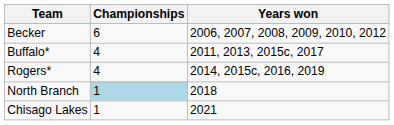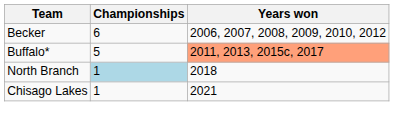Buffalo* | Championships: 4 -> 5
Buffalo* | Years won: no background -> lightsalmon background
- row: Rogers* | 4 | 2014, 2015c, 2016, 2019
